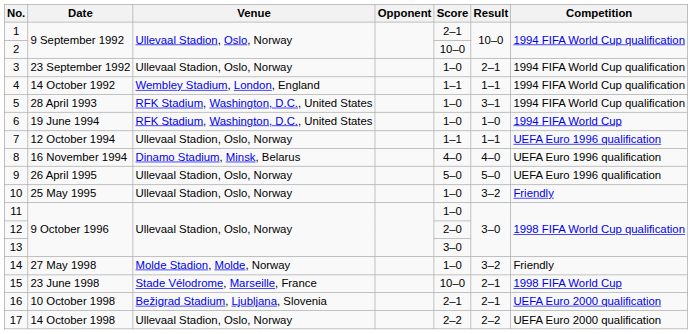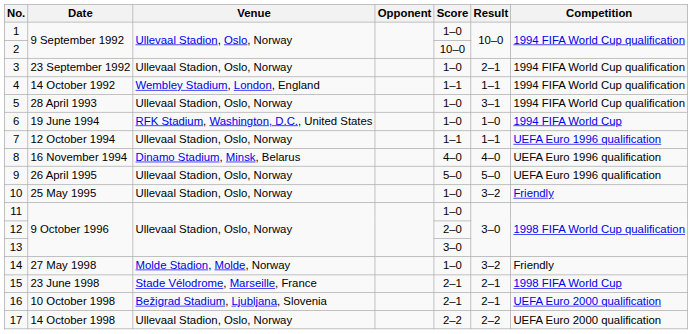1 | Score: 2–1 -> 1–0
5 | Venue: RFK Stadium, Washington, D.C., United States -> Ullevaal Stadion, Oslo, Norway
15 | Score: 10–0 -> 2–1
